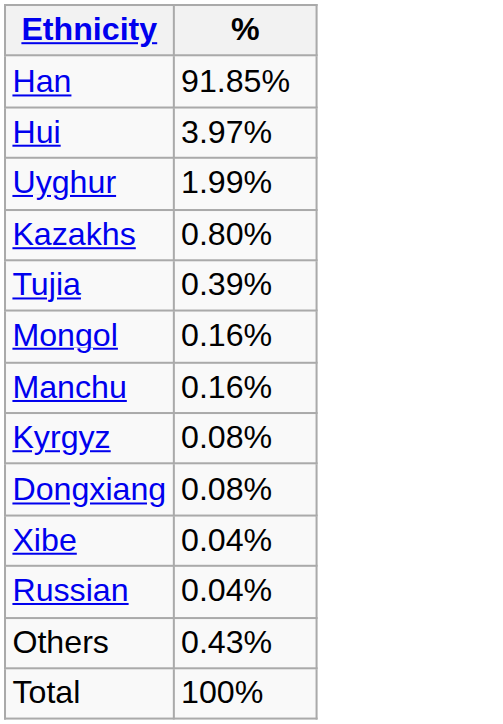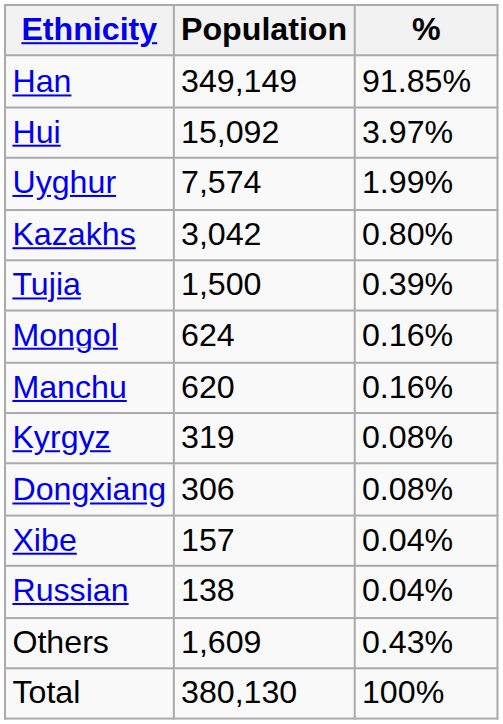+ column: Population | 349,149 | 15,092 | 7,574 | 3,042 | 1,500 | 624 | 620 | 319 | 306 | 157 | 138 | 1,609 | 380,130
